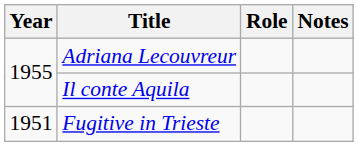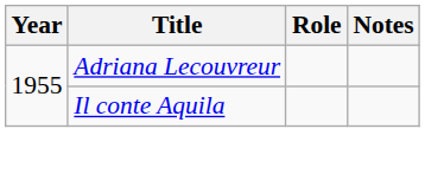- row: 1951 | Fugitive in Trieste
